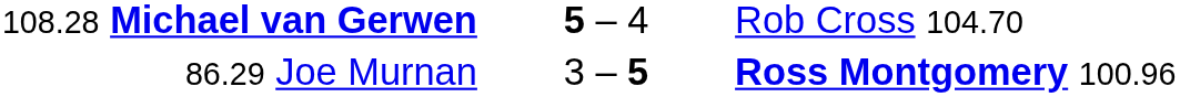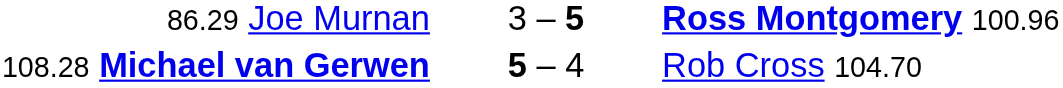rows swapped: 108.28 Michael van Gerwen <-> 86.29 Joe Murnan
